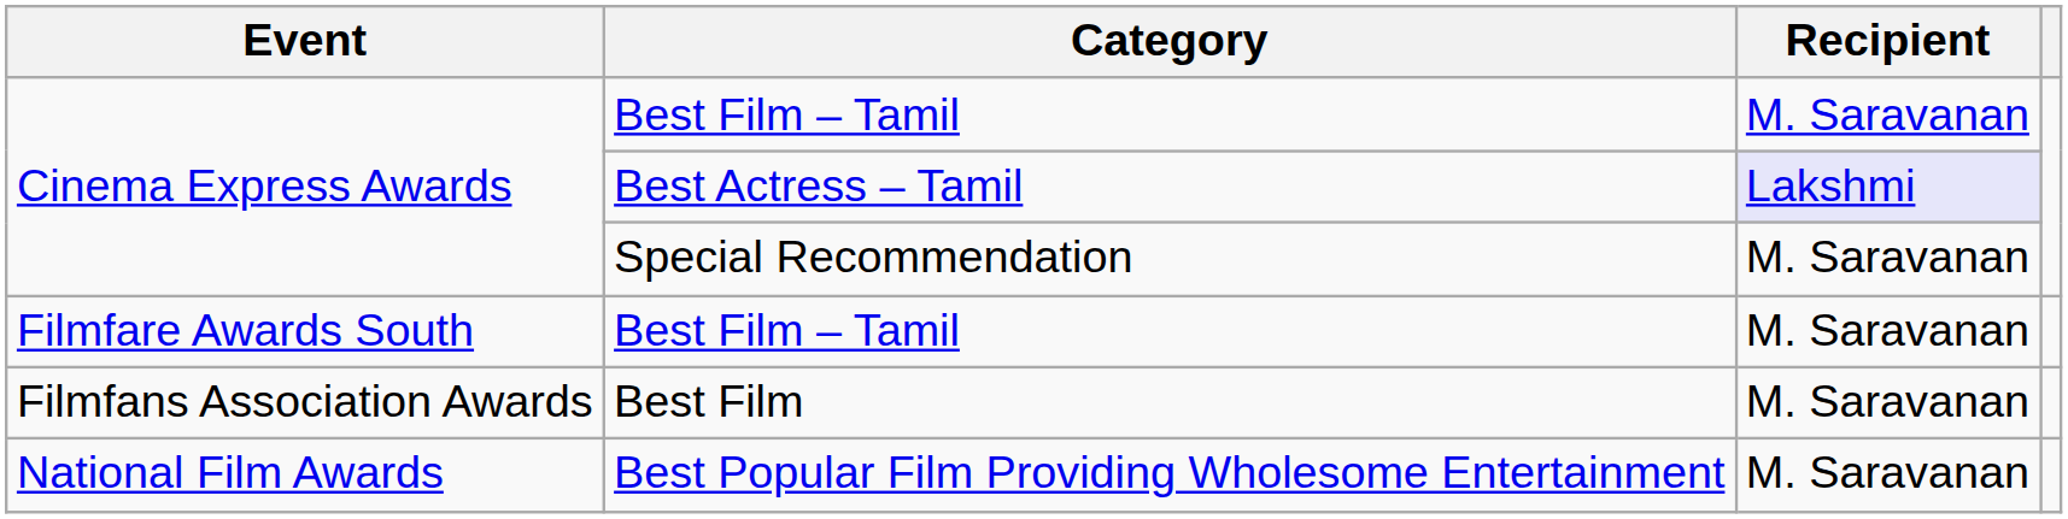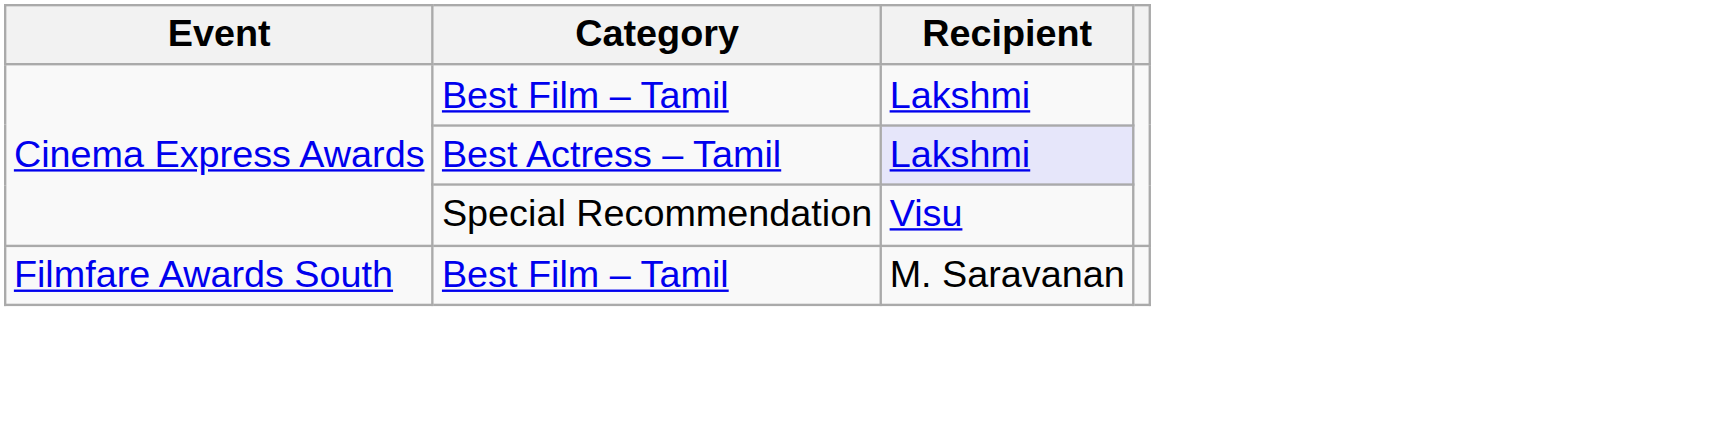Cinema Express Awards / Best Film – Tamil | Recipient: M. Saravanan -> Lakshmi
Special Recommendation | Recipient: M. Saravanan -> Visu
- row: Filmfans Association Awards | Best Film | M. Saravanan
- row: National Film Awards | Best Popular Film Providing Wholesome Entertainment | M. Saravanan
